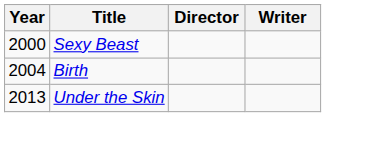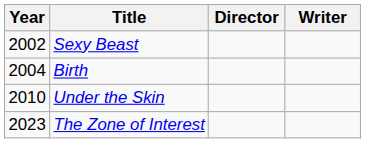Sexy Beast | Year: 2000 -> 2002
Under the Skin | Year: 2013 -> 2010
+ row: 2023 | The Zone of Interest
